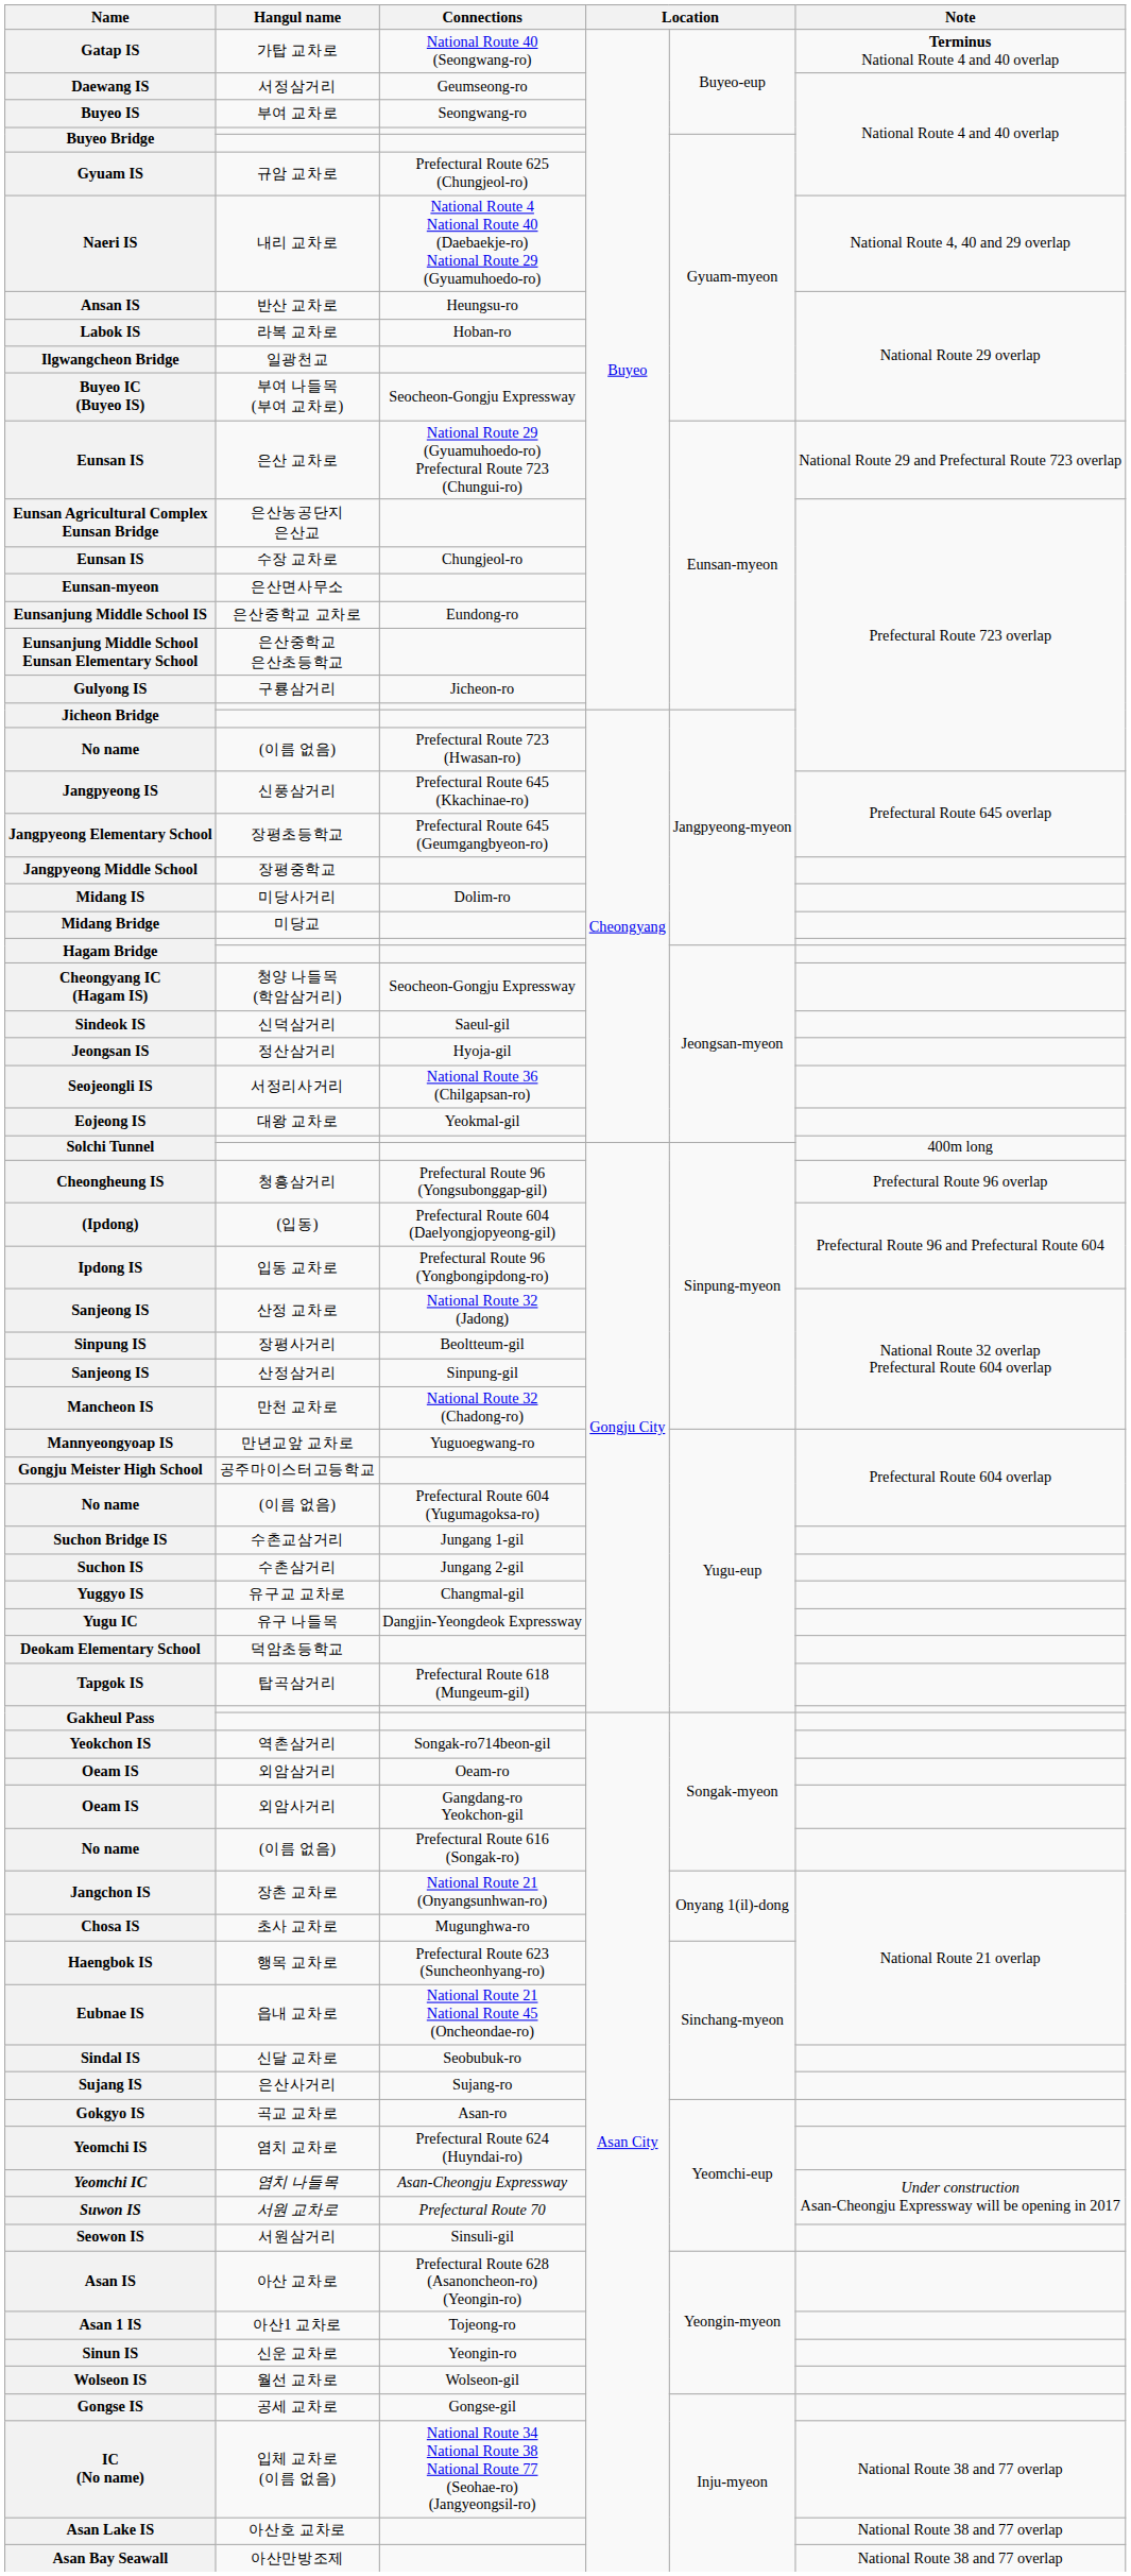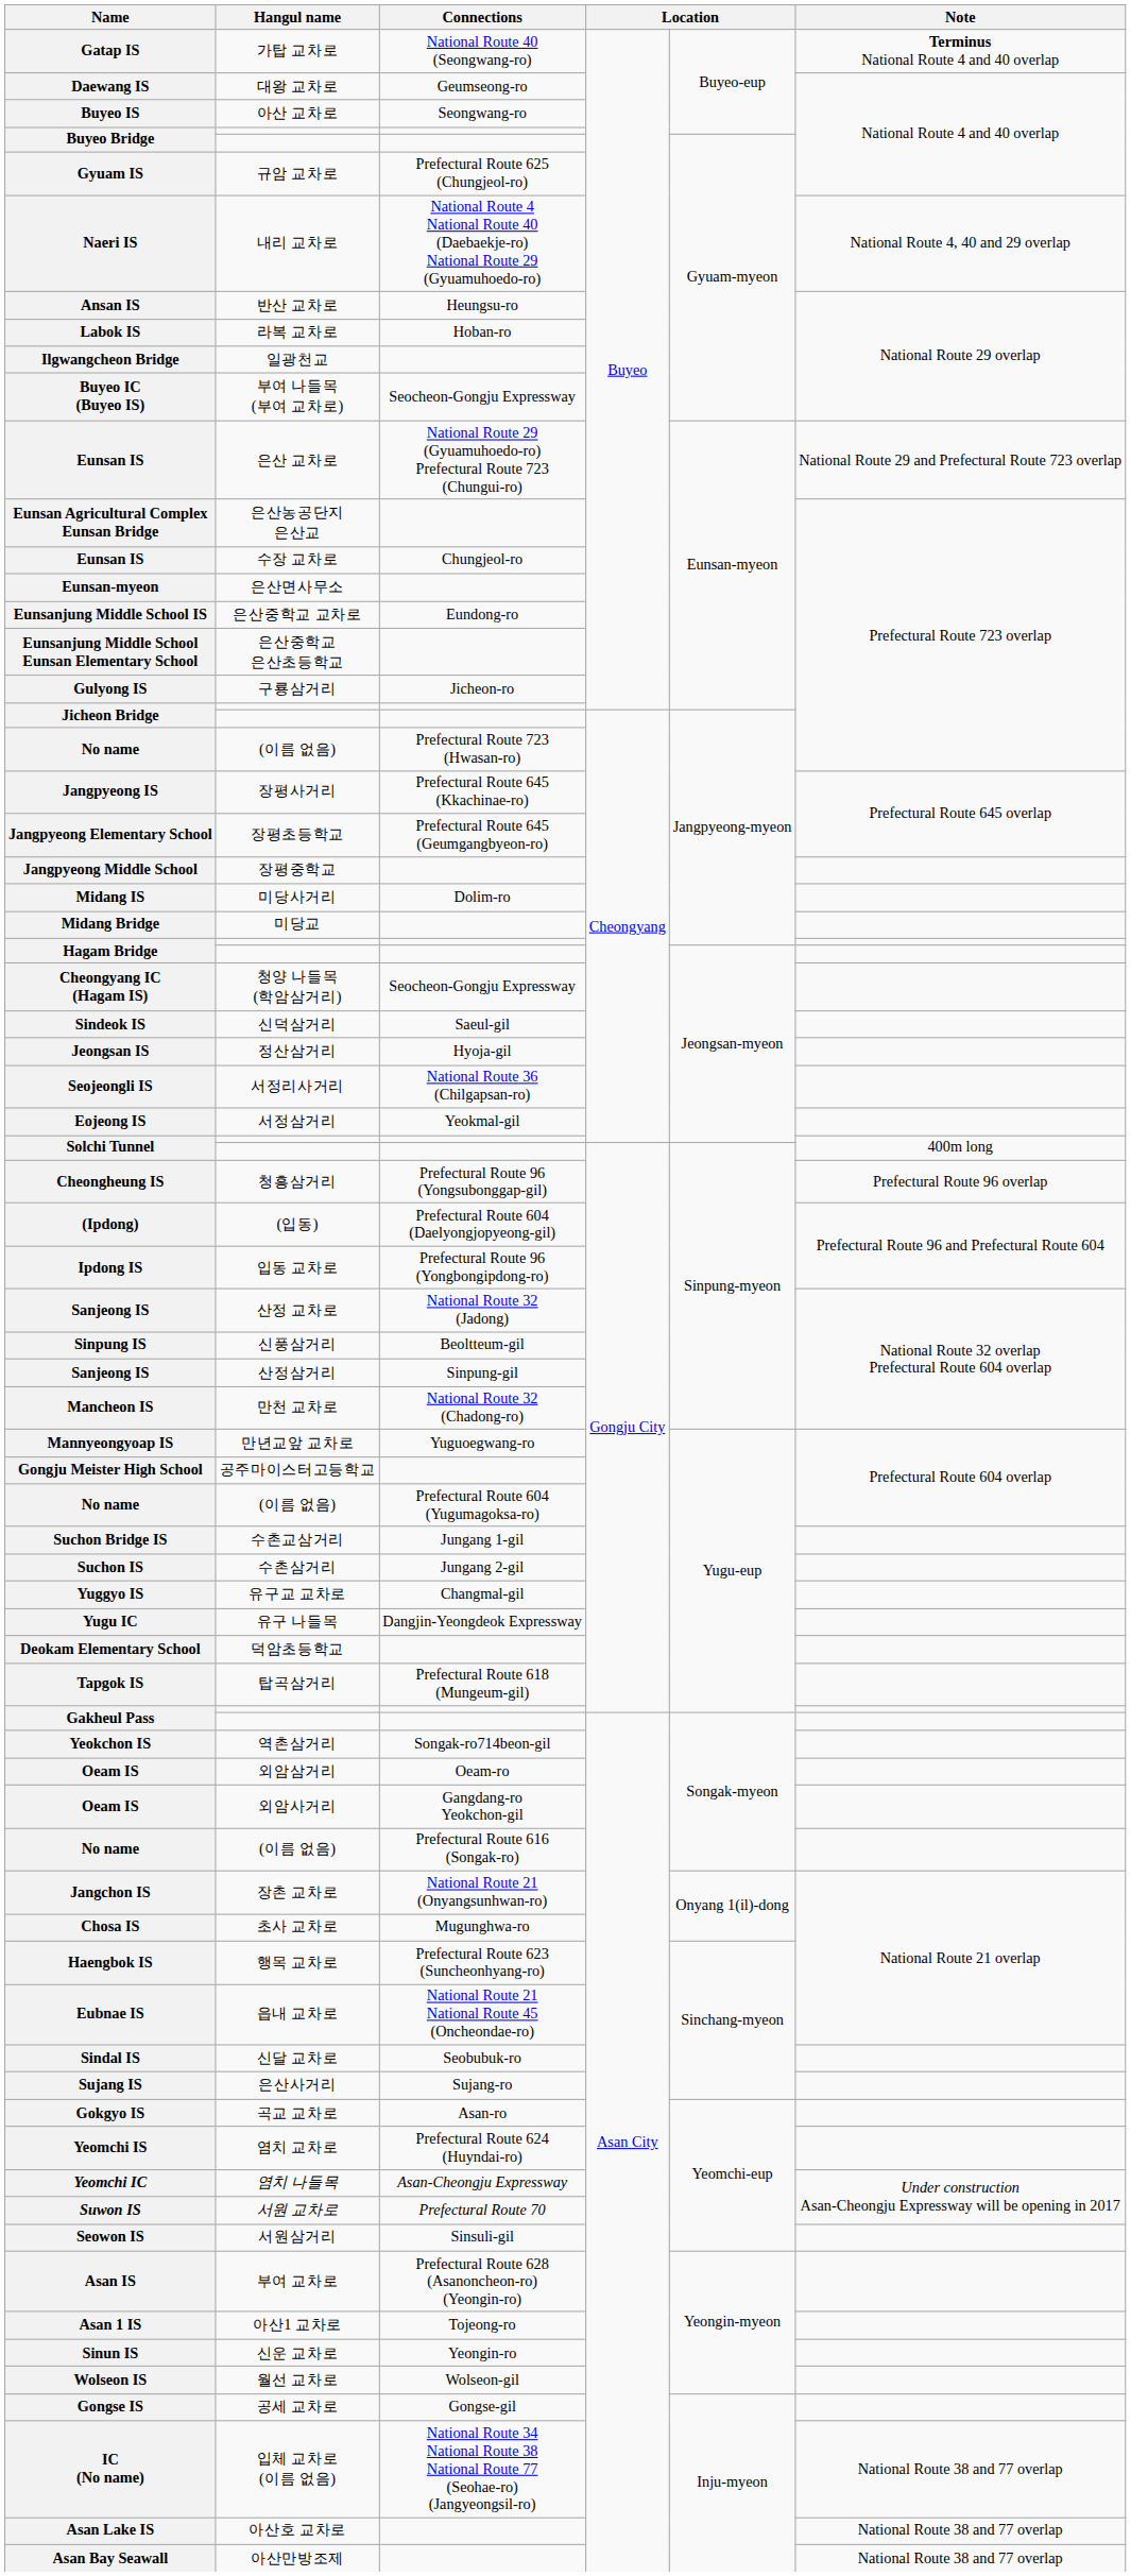Daewang IS | Hangul name: 서정삼거리 -> 대왕 교차로
Buyeo IS | Hangul name: 부여 교차로 -> 아산 교차로
Jangpyeong IS | Hangul name: 신풍삼거리 -> 장평사거리
Eojeong IS | Hangul name: 대왕 교차로 -> 서정삼거리
Sinpung IS | Hangul name: 장평사거리 -> 신풍삼거리
Asan IS | Hangul name: 아산 교차로 -> 부여 교차로
